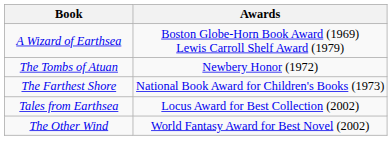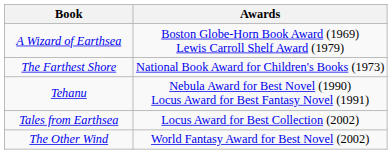- row: The Tombs of Atuan | Newbery Honor (1972)
+ row: Tehanu | Nebula Award for Best Novel (1990) Locus Award for Best Fantasy Novel (1991)
